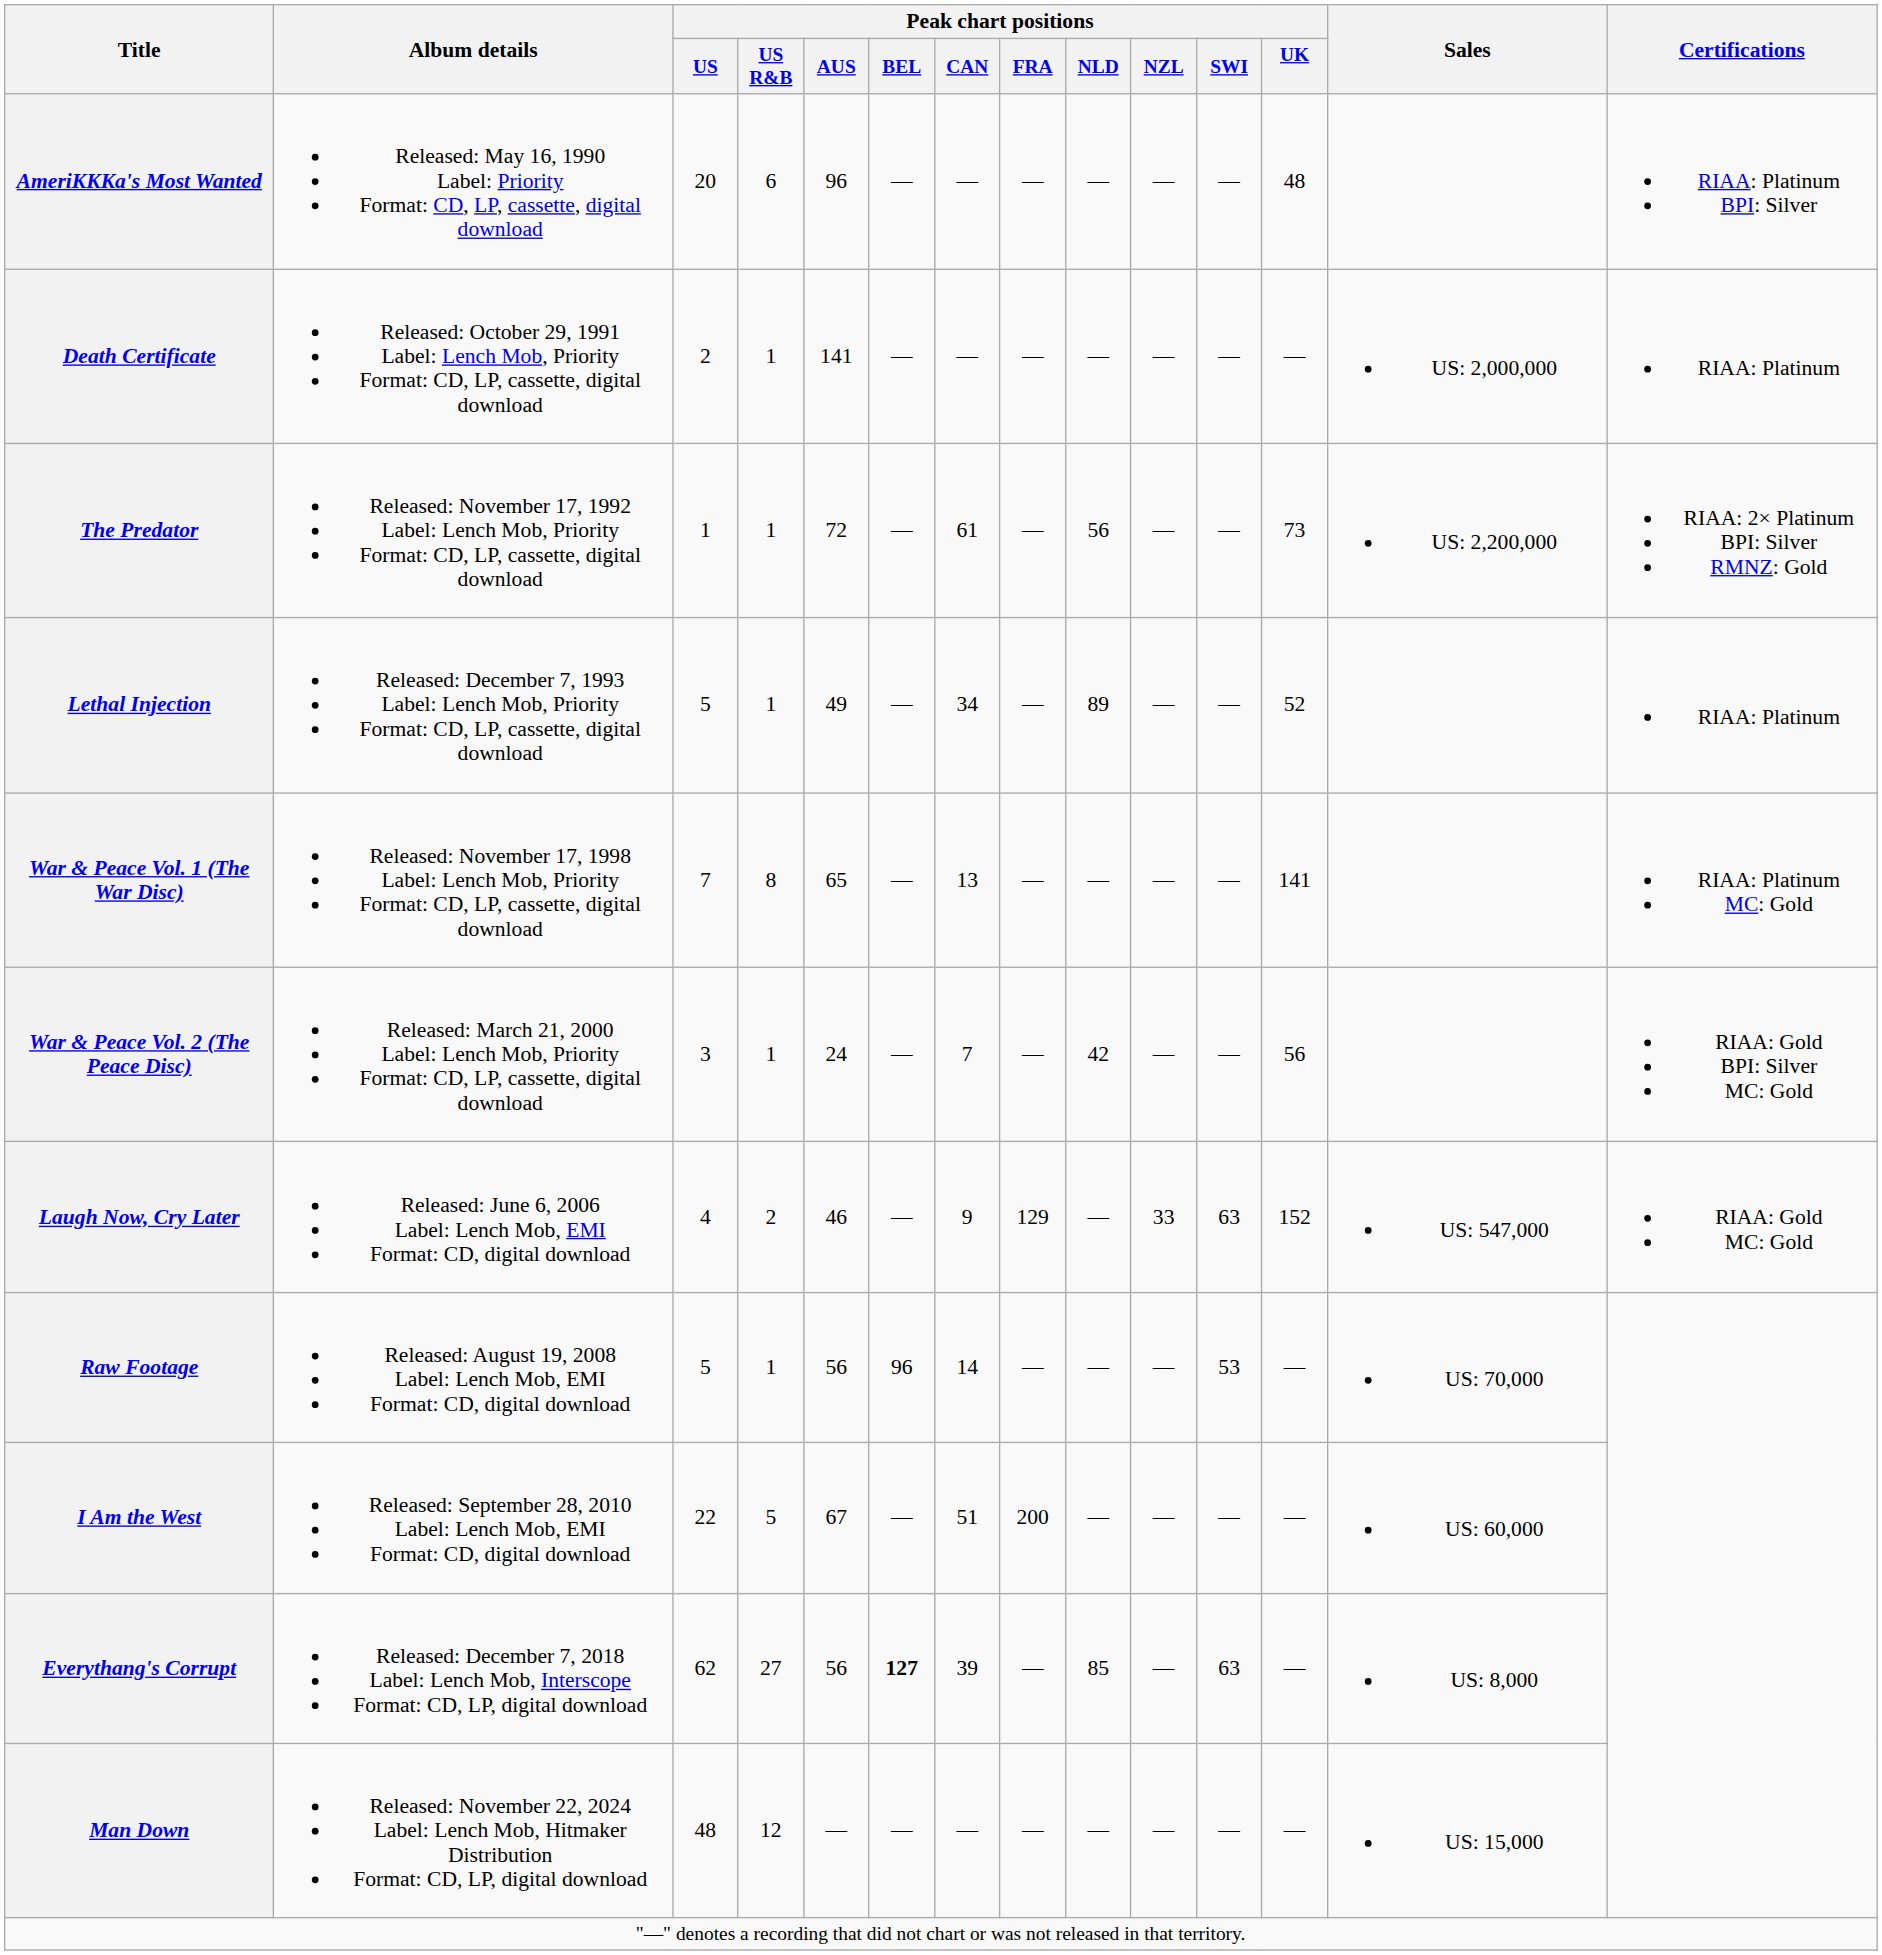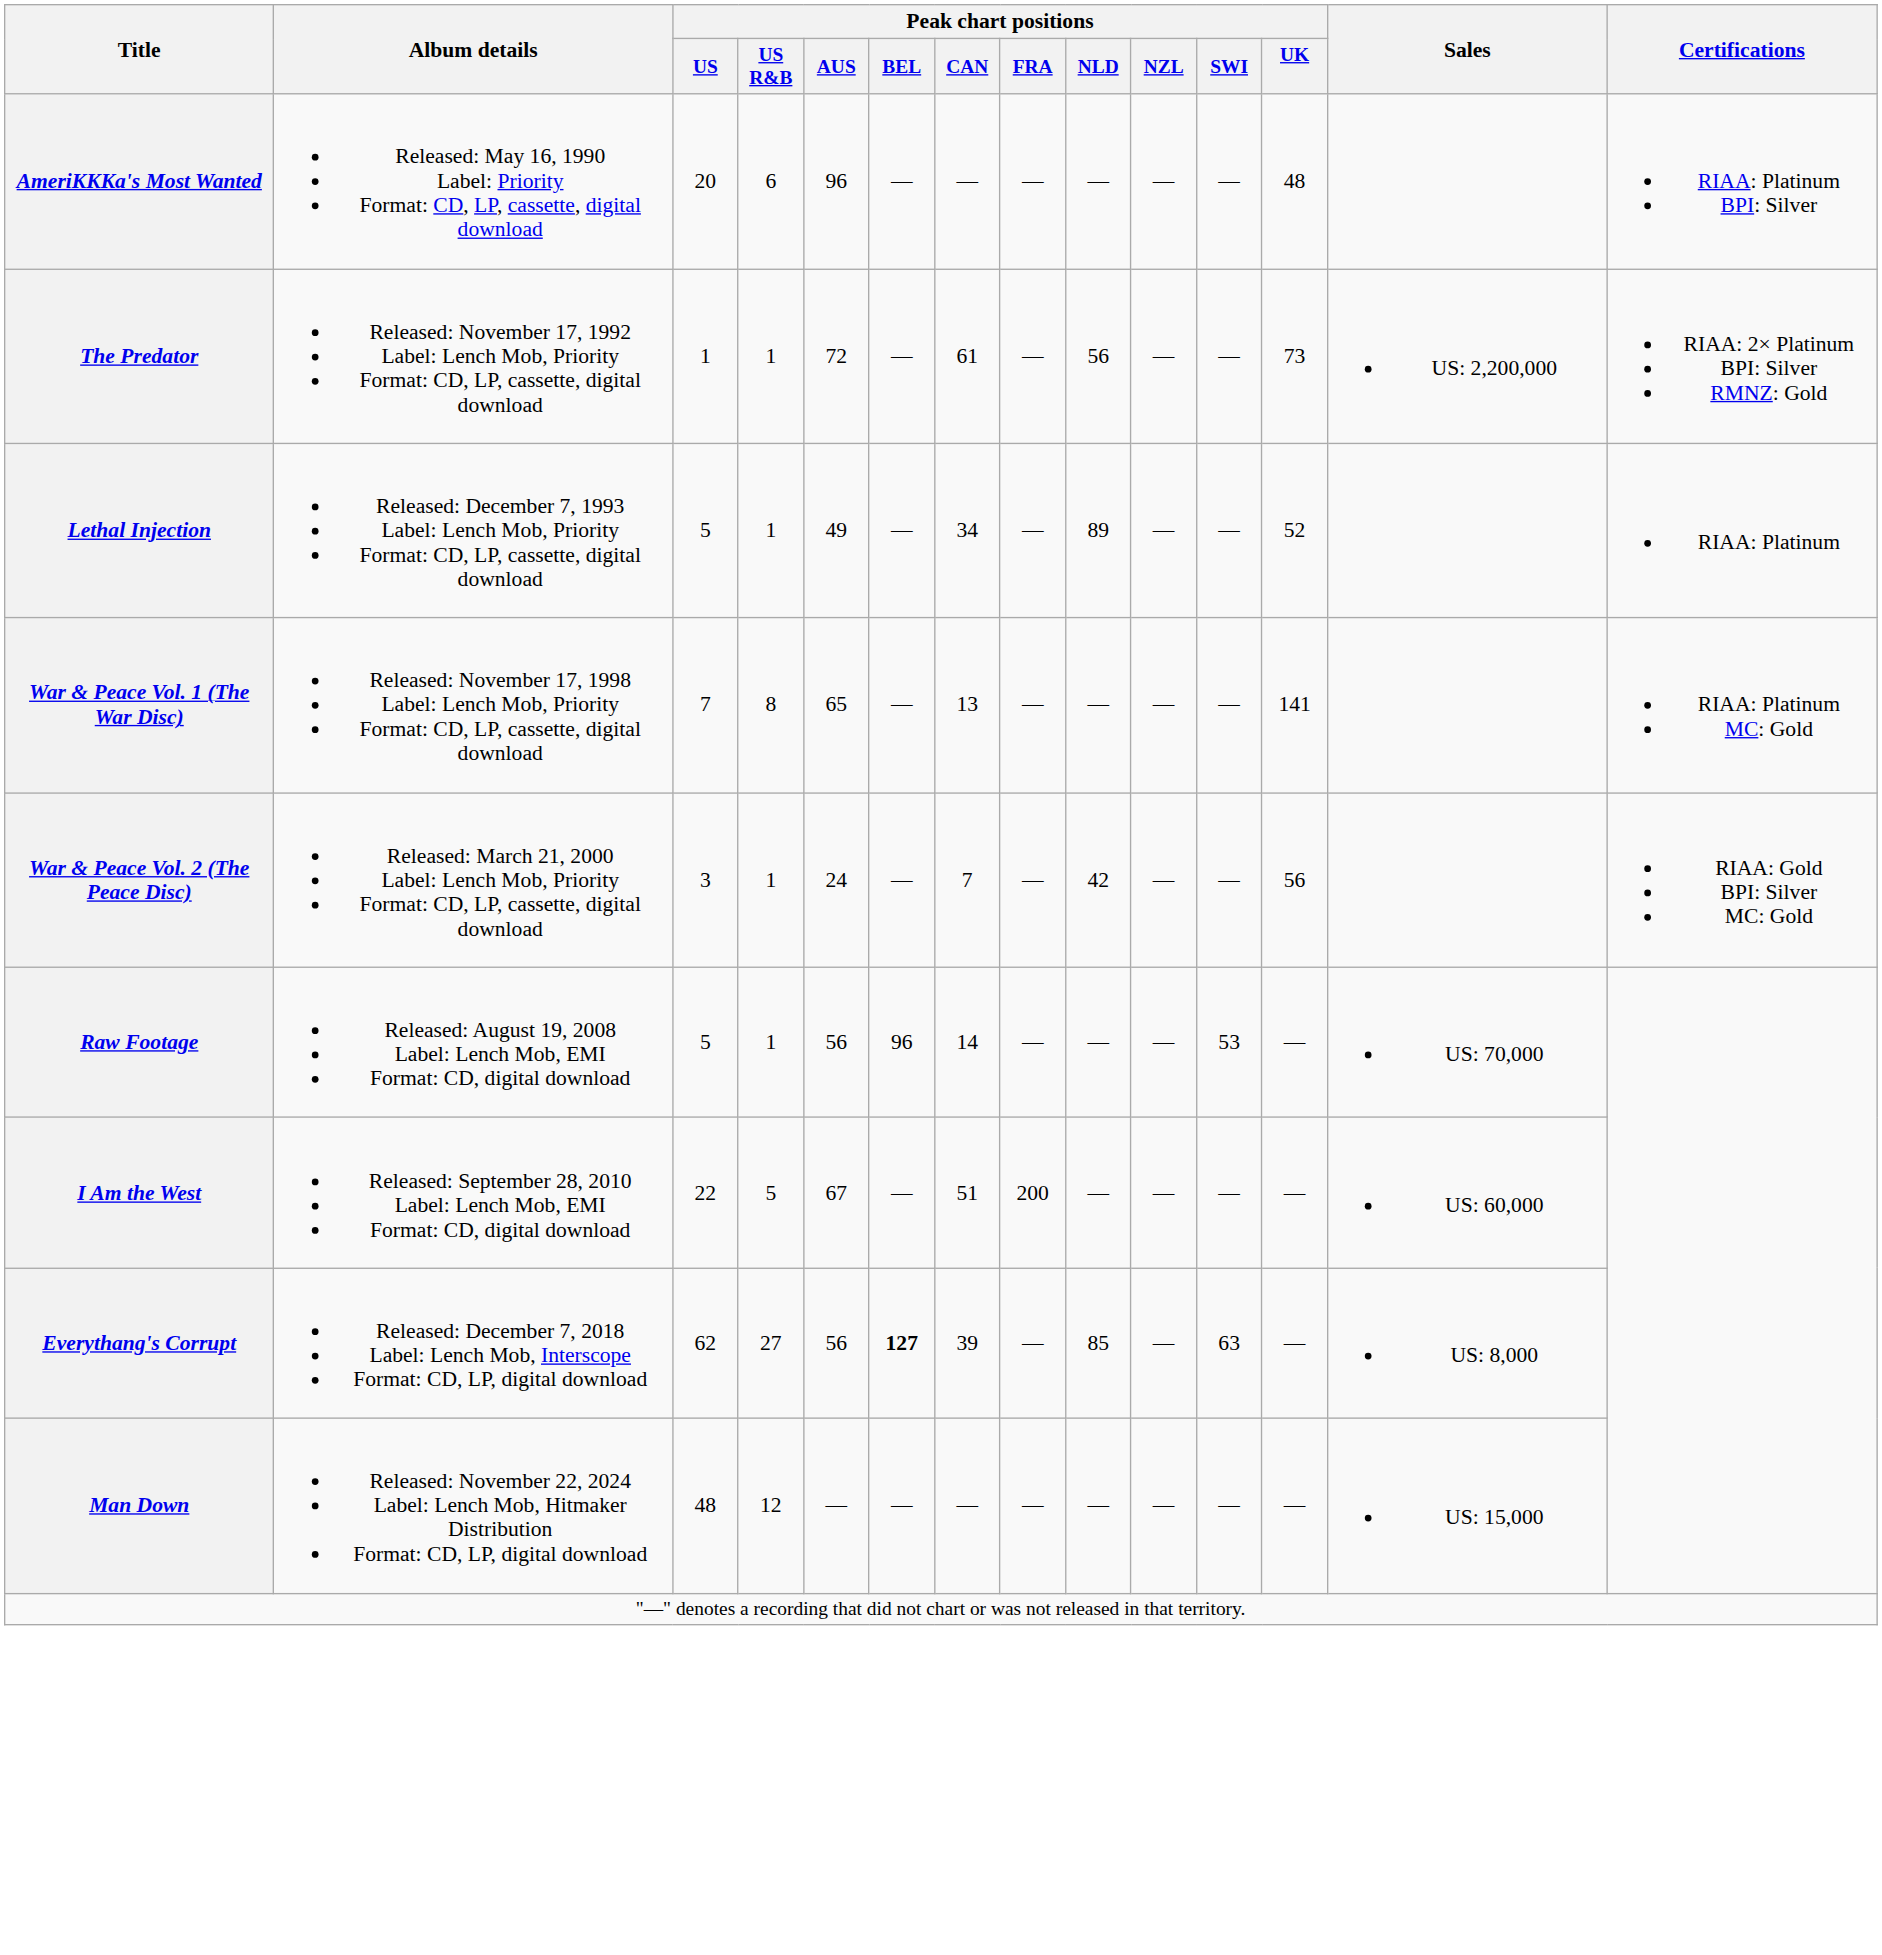- row: Death Certificate | Released: October 29, 1991 Label: Lench Mob, Priority Format: CD, LP, cassette, digital download | 2 | 1 | 141 | — | — | — | — | — | — | — | US: 2,000,000 | RIAA: Platinum
- row: Laugh Now, Cry Later | Released: June 6, 2006 Label: Lench Mob, EMI Format: CD, digital download | 4 | 2 | 46 | — | 9 | 129 | — | 33 | 63 | 152 | US: 547,000 | RIAA: Gold MC: Gold
